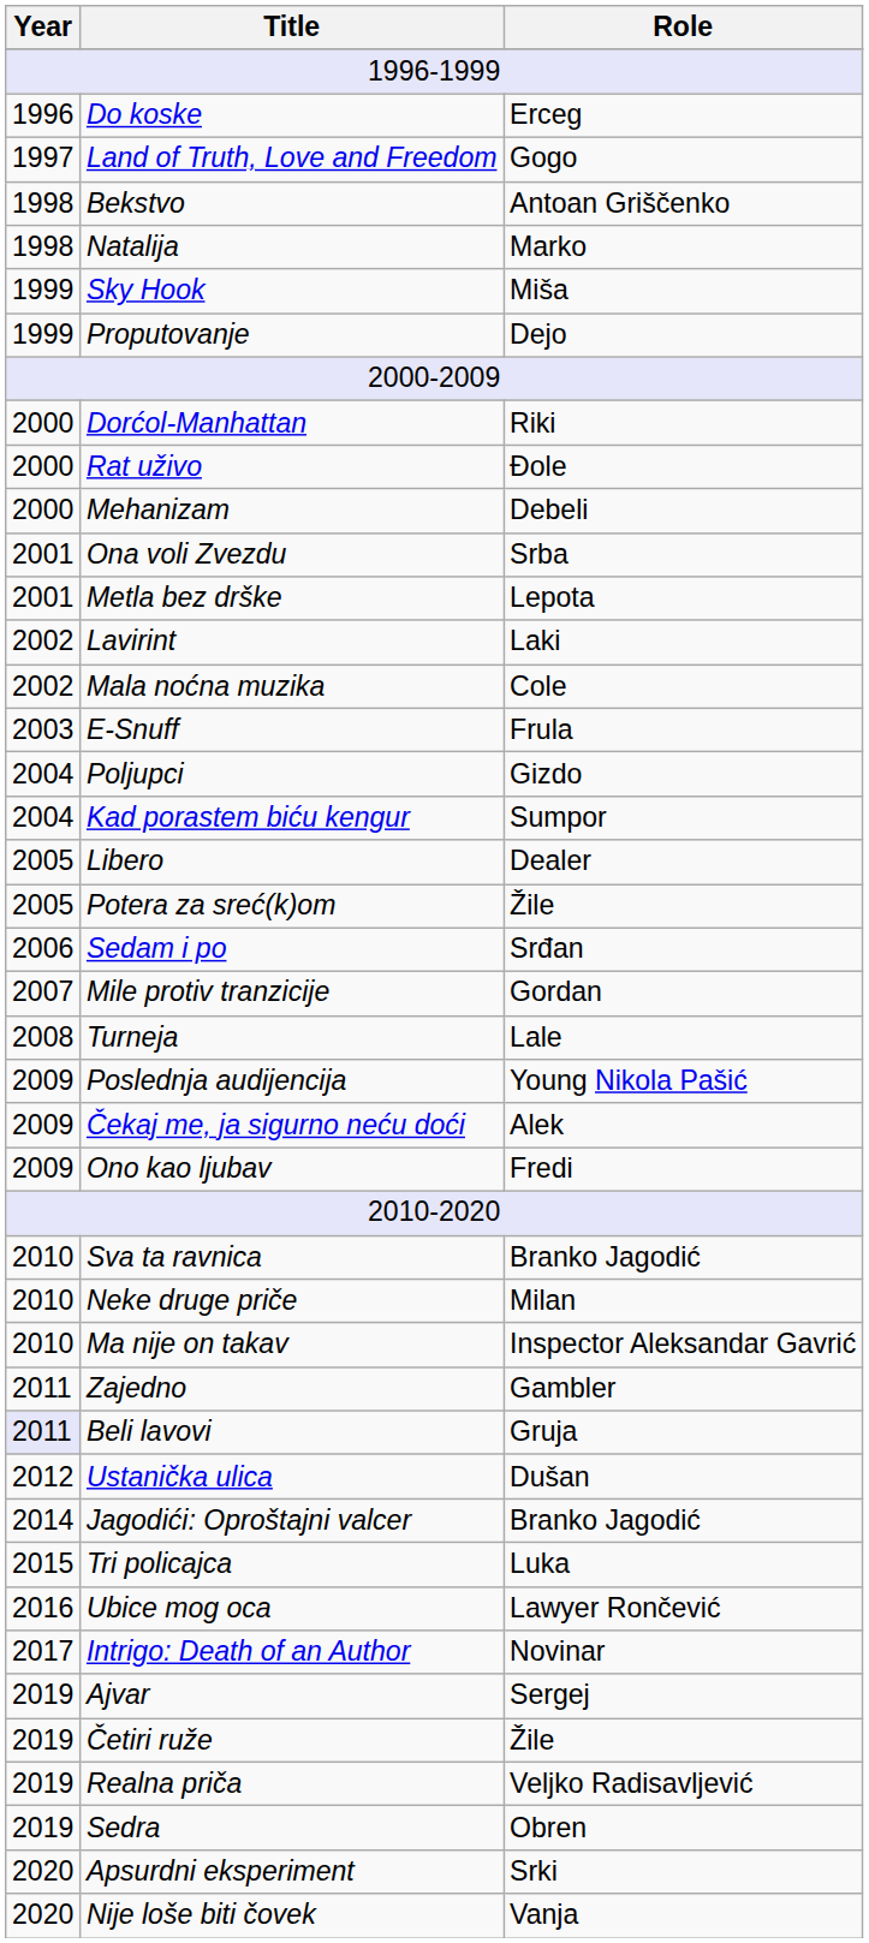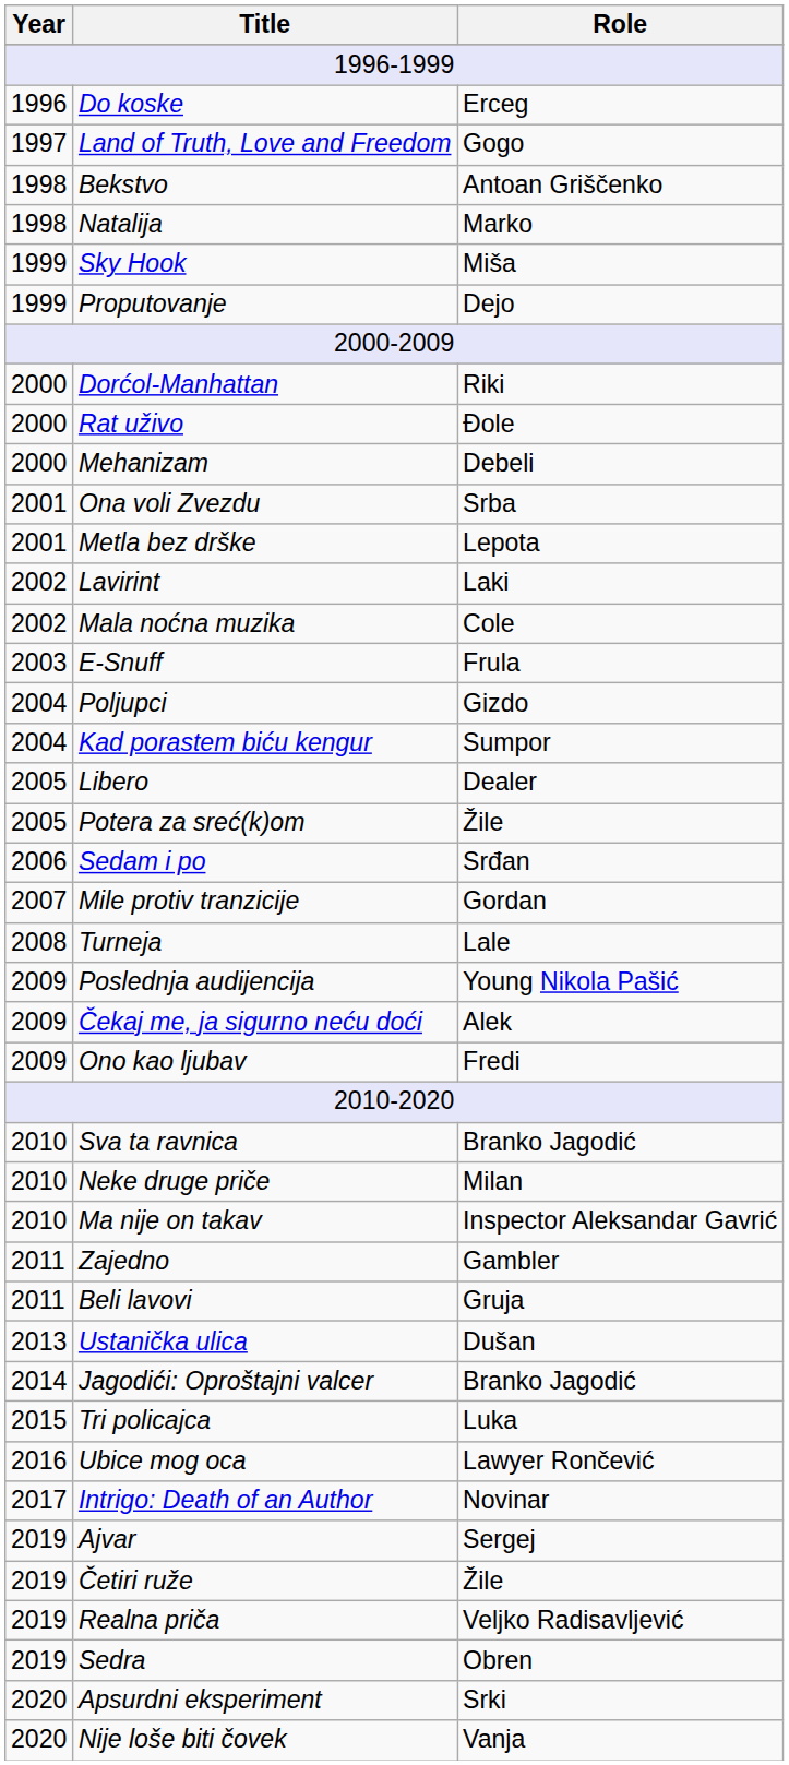Beli lavovi | Year: lavender background -> no background
Ustanička ulica | Year: 2012 -> 2013
